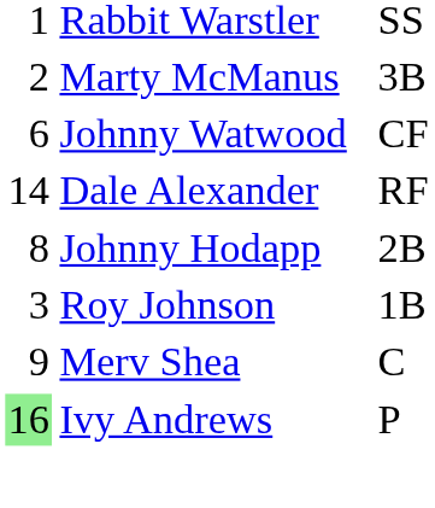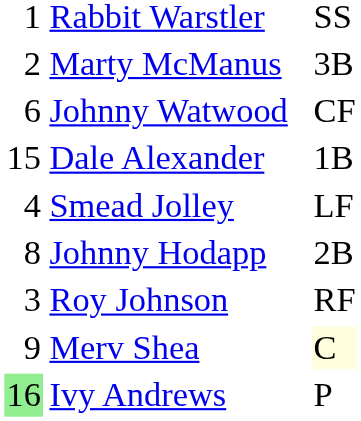Dale Alexander | column 1: 14 -> 15
Dale Alexander | column 3: RF -> 1B
+ row: 4 | Smead Jolley | LF
Roy Johnson | column 3: 1B -> RF
Merv Shea | column 3: no background -> lightyellow background
